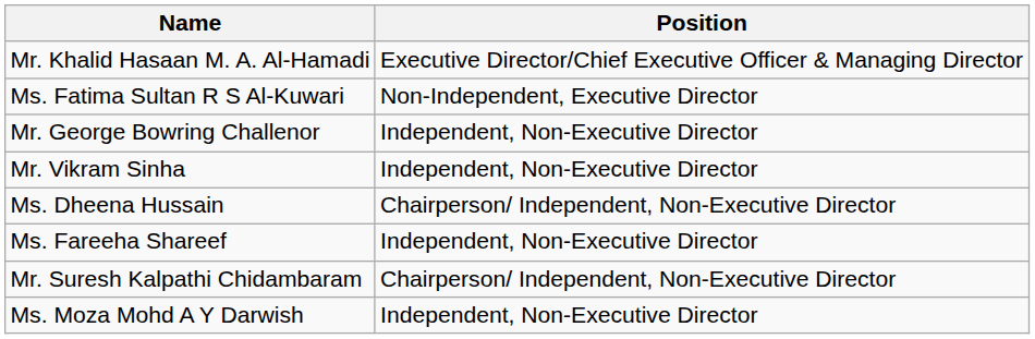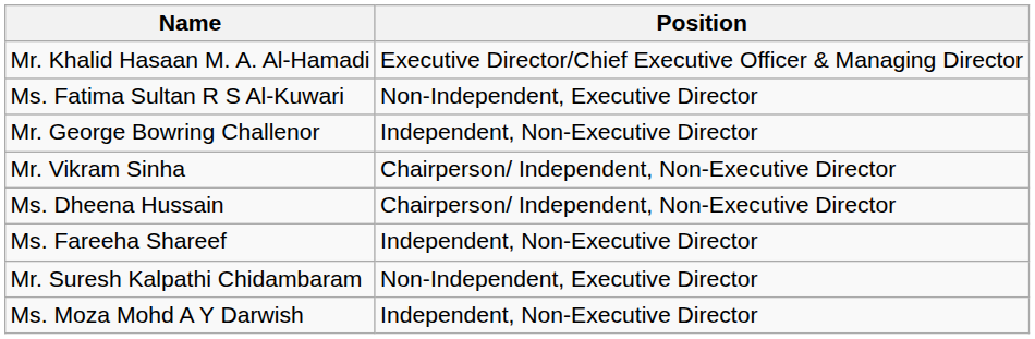Mr. Vikram Sinha | Position: Independent, Non-Executive Director -> Chairperson/ Independent, Non-Executive Director
Mr. Suresh Kalpathi Chidambaram | Position: Chairperson/ Independent, Non-Executive Director -> Non-Independent, Executive Director
